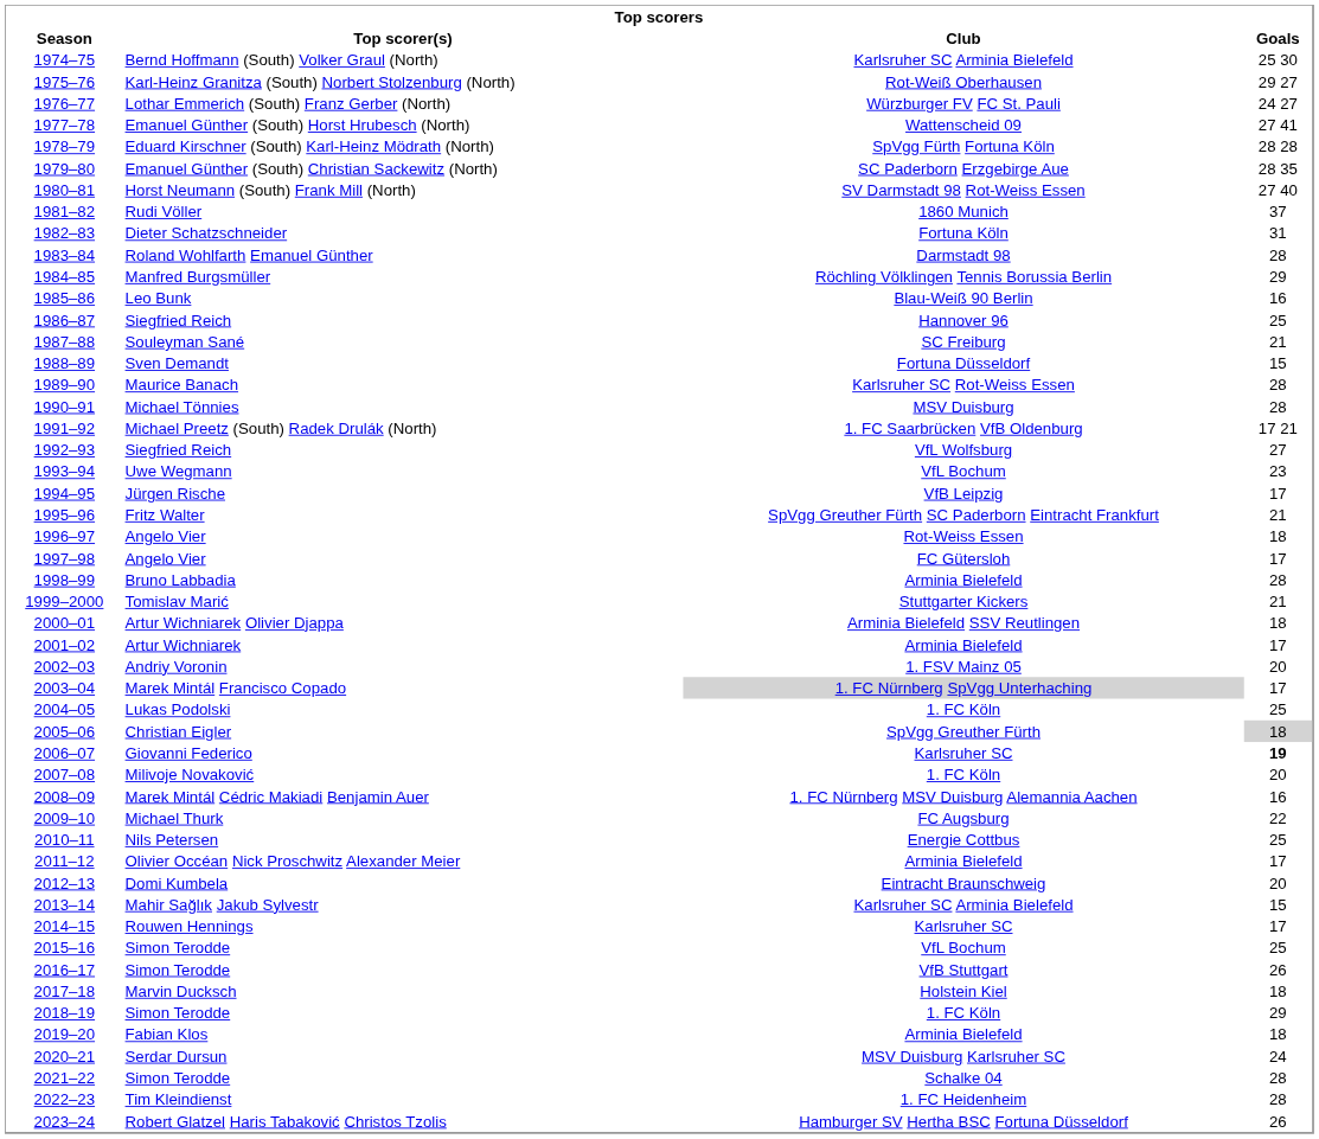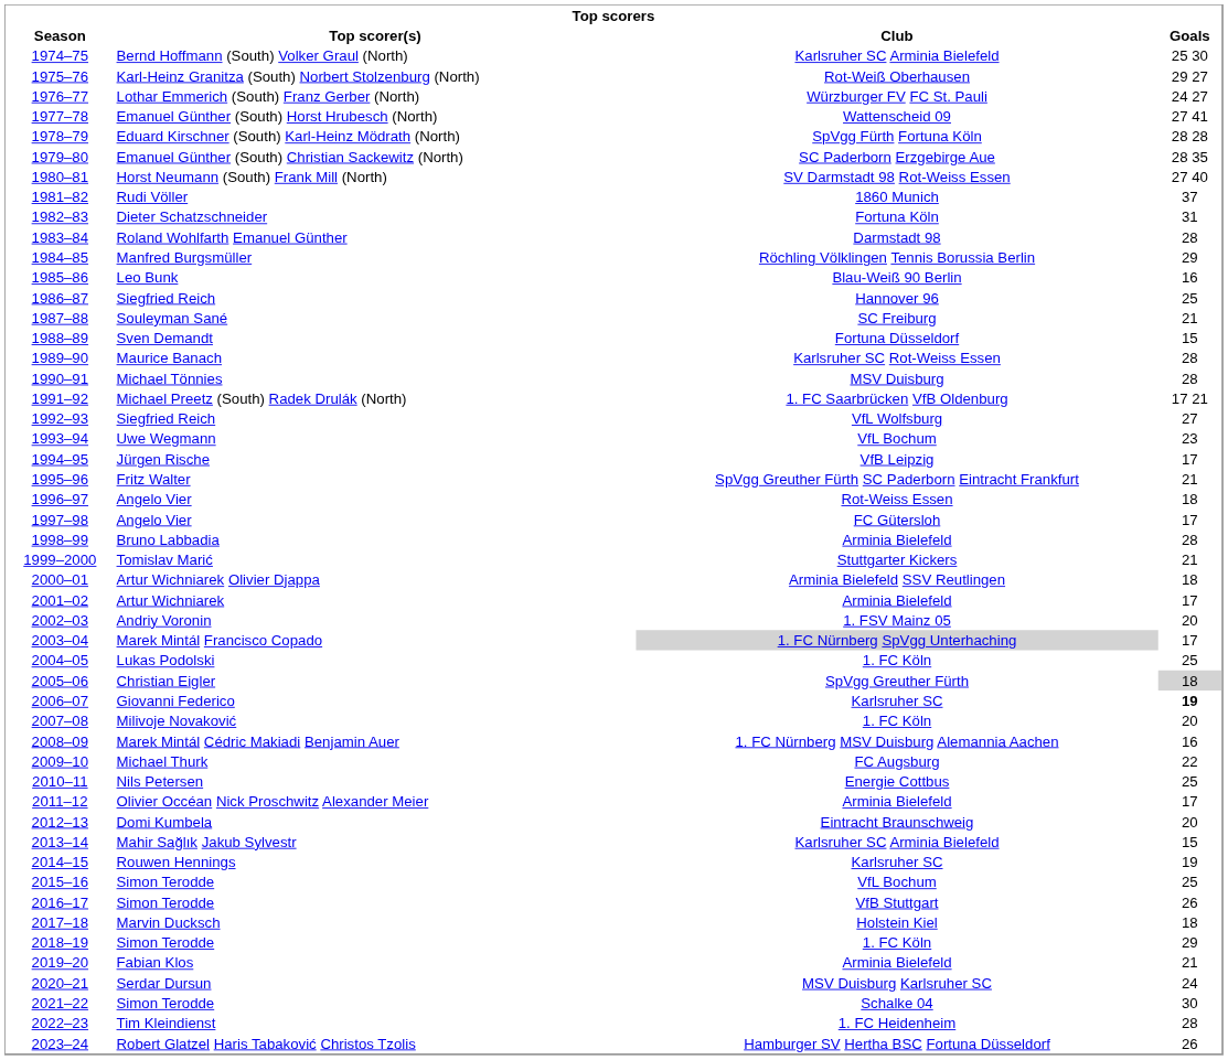Rouwen Hennings | Goals: 17 -> 19
Fabian Klos | Goals: 18 -> 21
2021–22 / Simon Terodde | Goals: 28 -> 30
